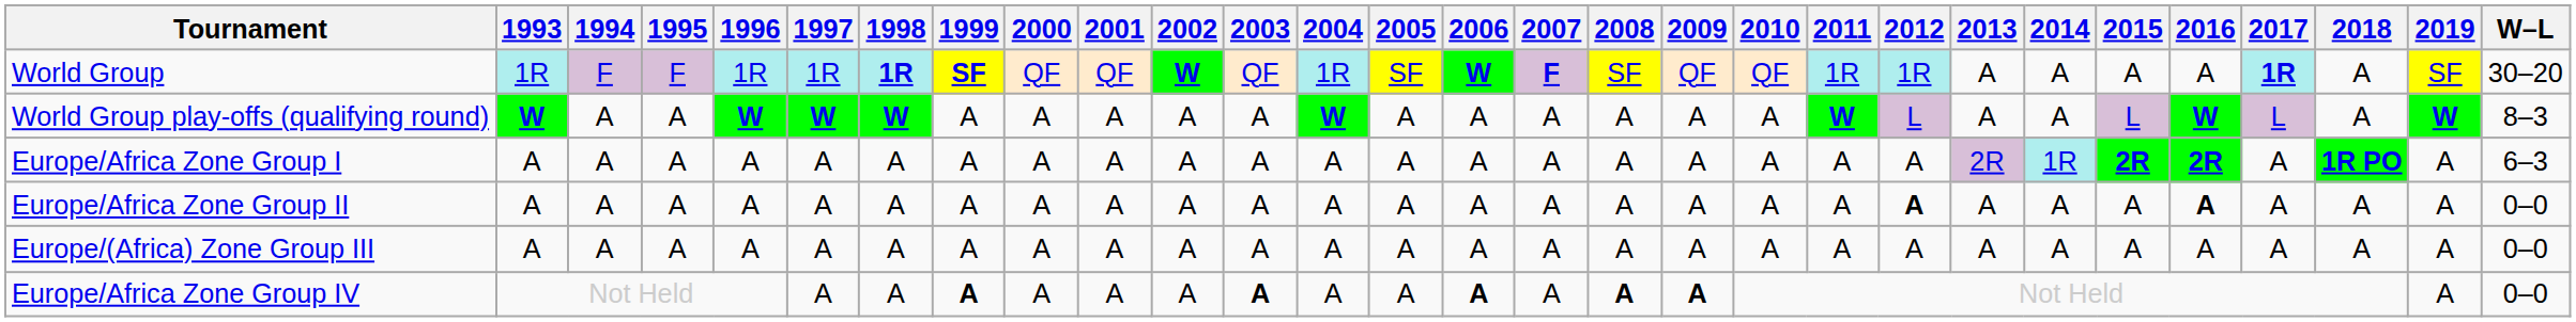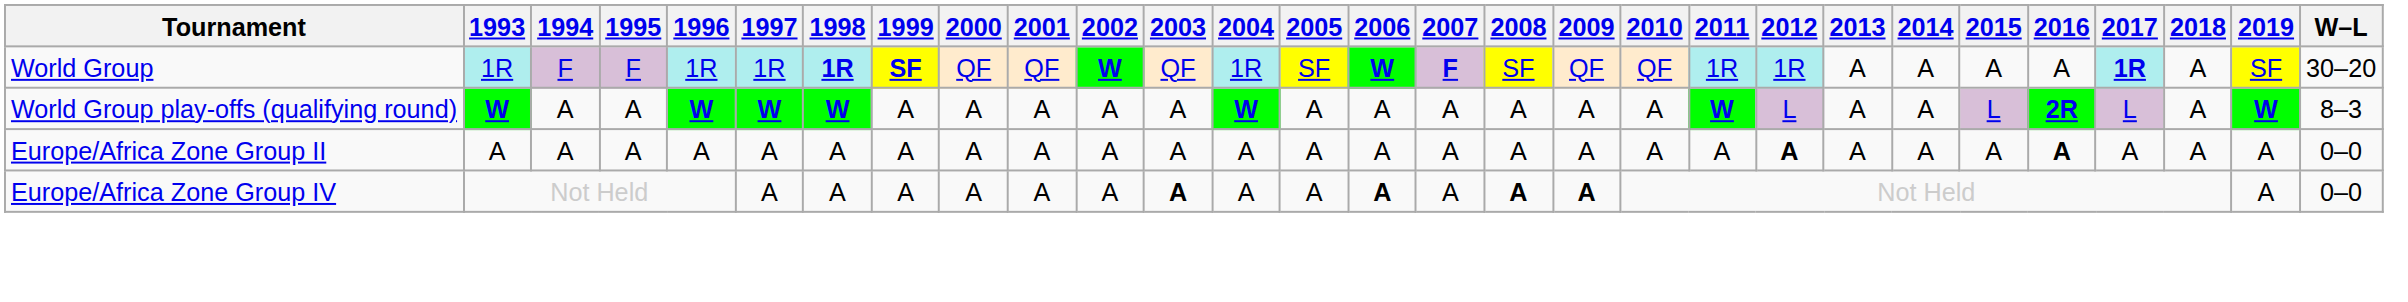World Group play-offs (qualifying round) | 2016: W -> 2R
- row: Europe/Africa Zone Group I | A | A | A | A | A | A | A | A | A | A | A | A | A | A | A | A | A | A | A | A | 2R | 1R | 2R | 2R | A | 1R PO | A | 6–3
- row: Europe/(Africa) Zone Group III | A | A | A | A | A | A | A | A | A | A | A | A | A | A | A | A | A | A | A | A | A | A | A | A | A | A | A | 0–0
Europe/Africa Zone Group IV | 1999: bold -> normal
